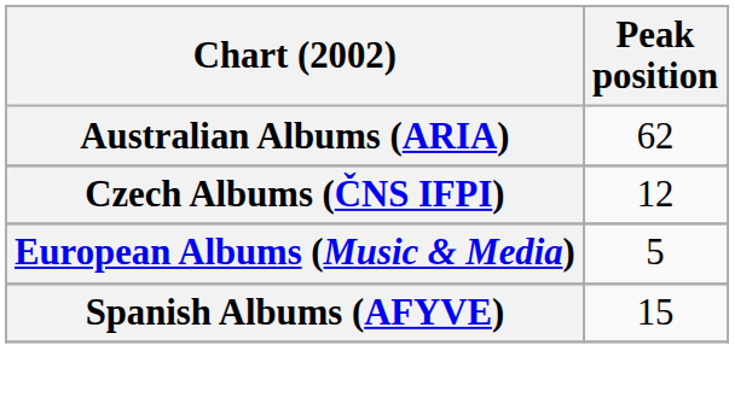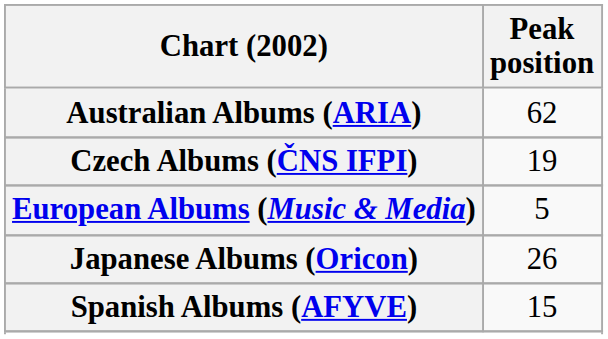Czech Albums (ČNS IFPI) | Peak position: 12 -> 19
+ row: Japanese Albums (Oricon) | 26
